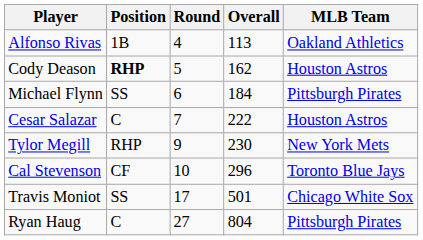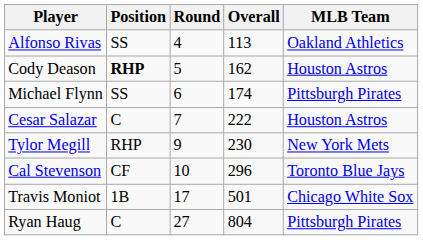Alfonso Rivas | Position: 1B -> SS
Michael Flynn | Overall: 184 -> 174
Travis Moniot | Position: SS -> 1B
